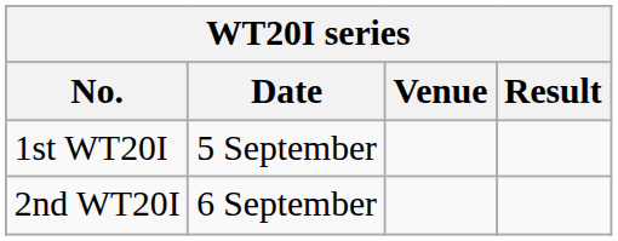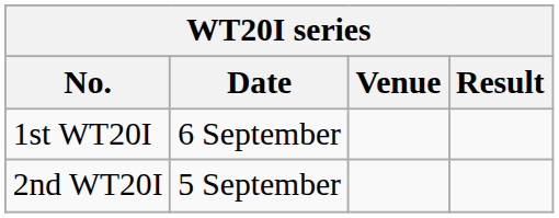1st WT20I | Date: 5 September -> 6 September
2nd WT20I | Date: 6 September -> 5 September
